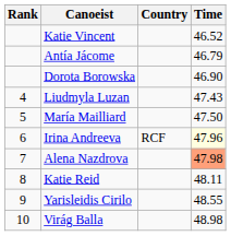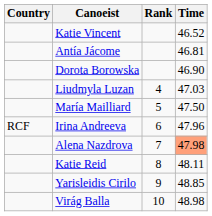columns swapped: Rank <-> Country
Antía Jácome | Time: 46.79 -> 46.81
Liudmyla Luzan | Time: 47.43 -> 47.03
Irina Andreeva | Time: lightyellow background -> no background
Yarisleidis Cirilo | Time: 48.55 -> 48.85
